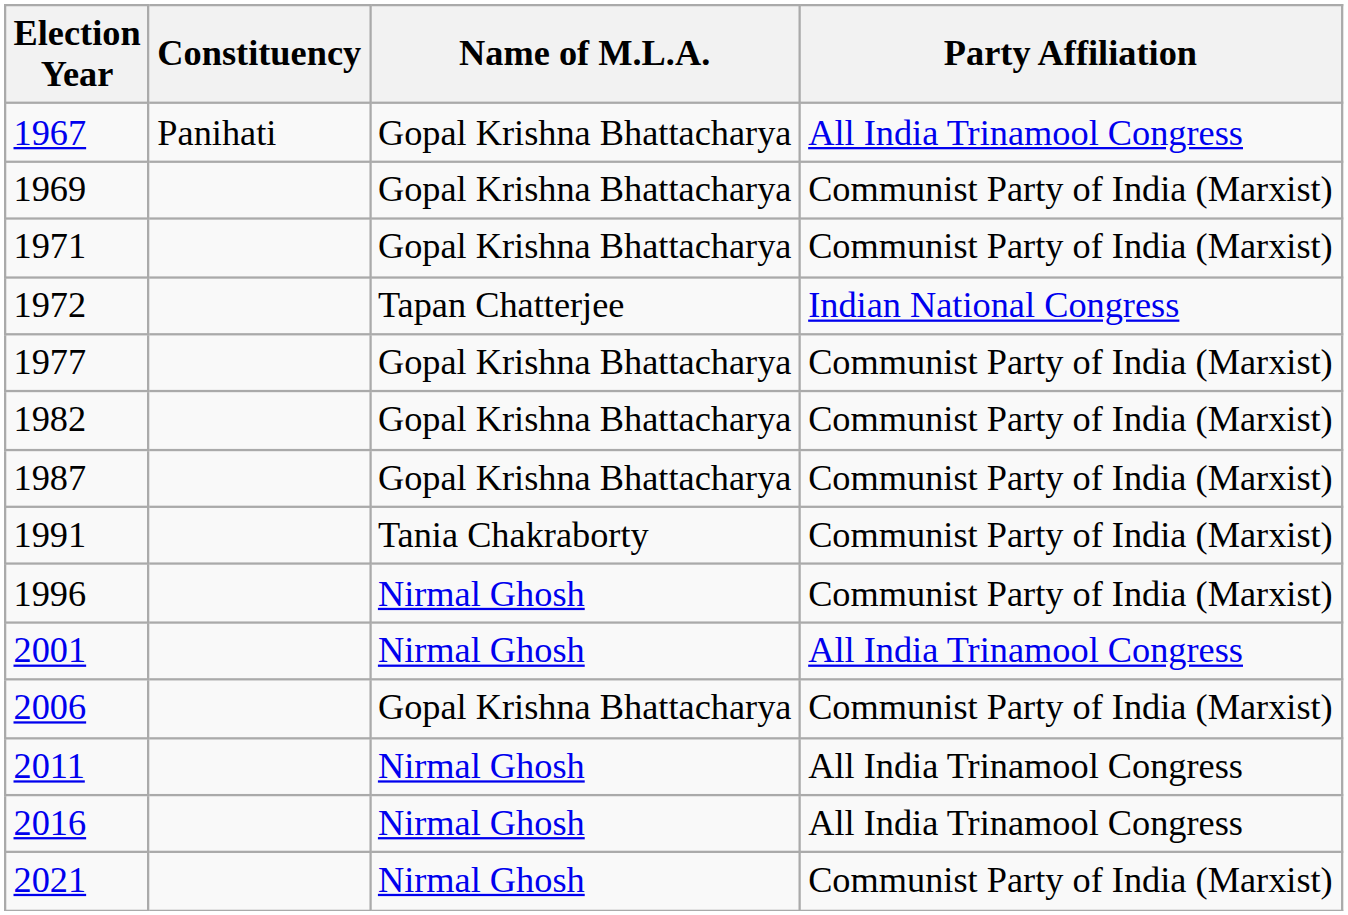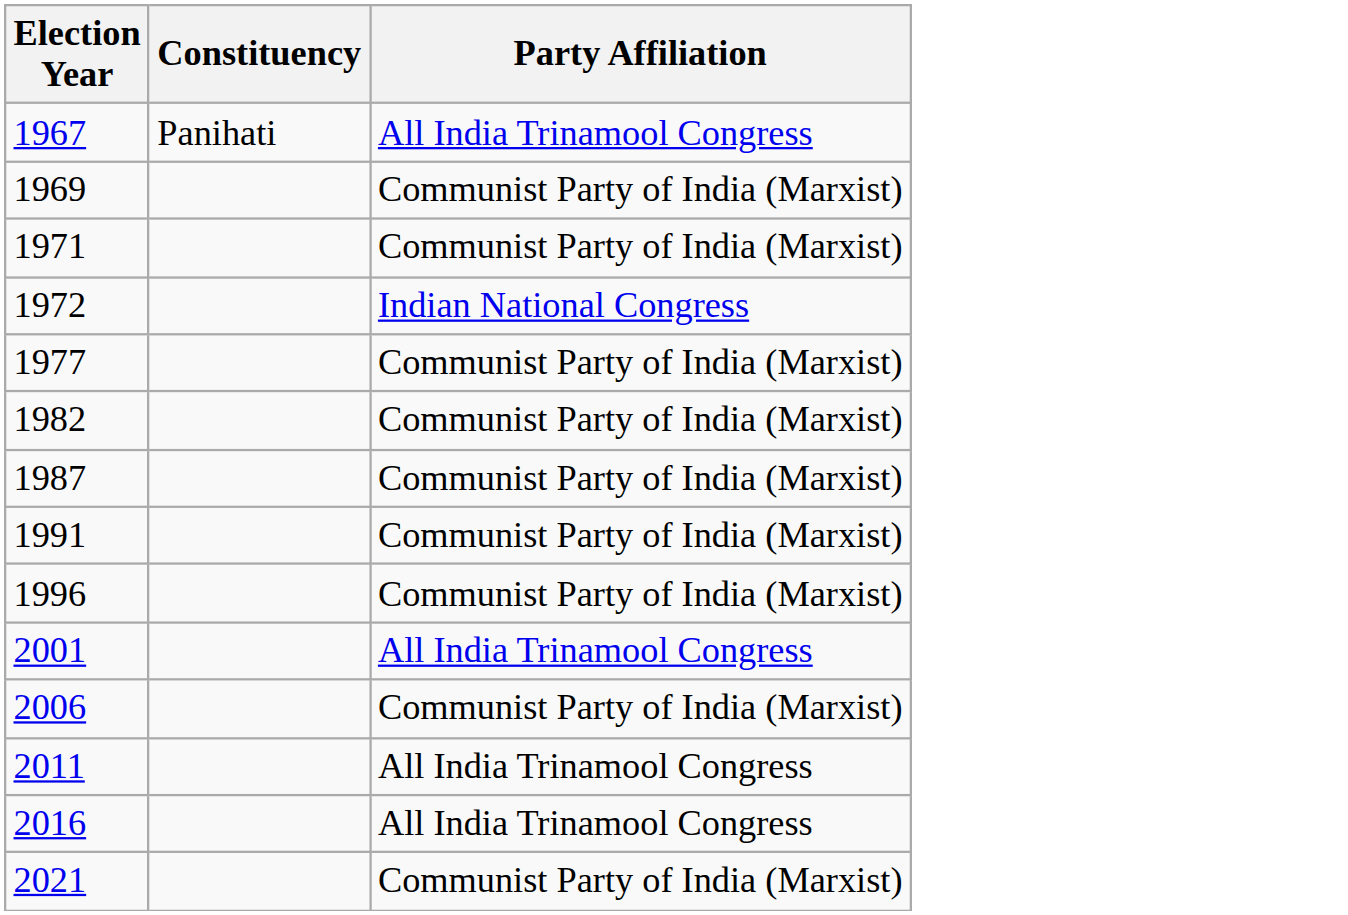- column: Name of M.L.A. | Gopal Krishna Bhattacharya | Gopal Krishna Bhattacharya | Gopal Krishna Bhattacharya | Tapan Chatterjee | Gopal Krishna Bhattacharya | Gopal Krishna Bhattacharya | Gopal Krishna Bhattacharya | Tania Chakraborty | Nirmal Ghosh | Nirmal Ghosh | Gopal Krishna Bhattacharya | Nirmal Ghosh | Nirmal Ghosh | Nirmal Ghosh
